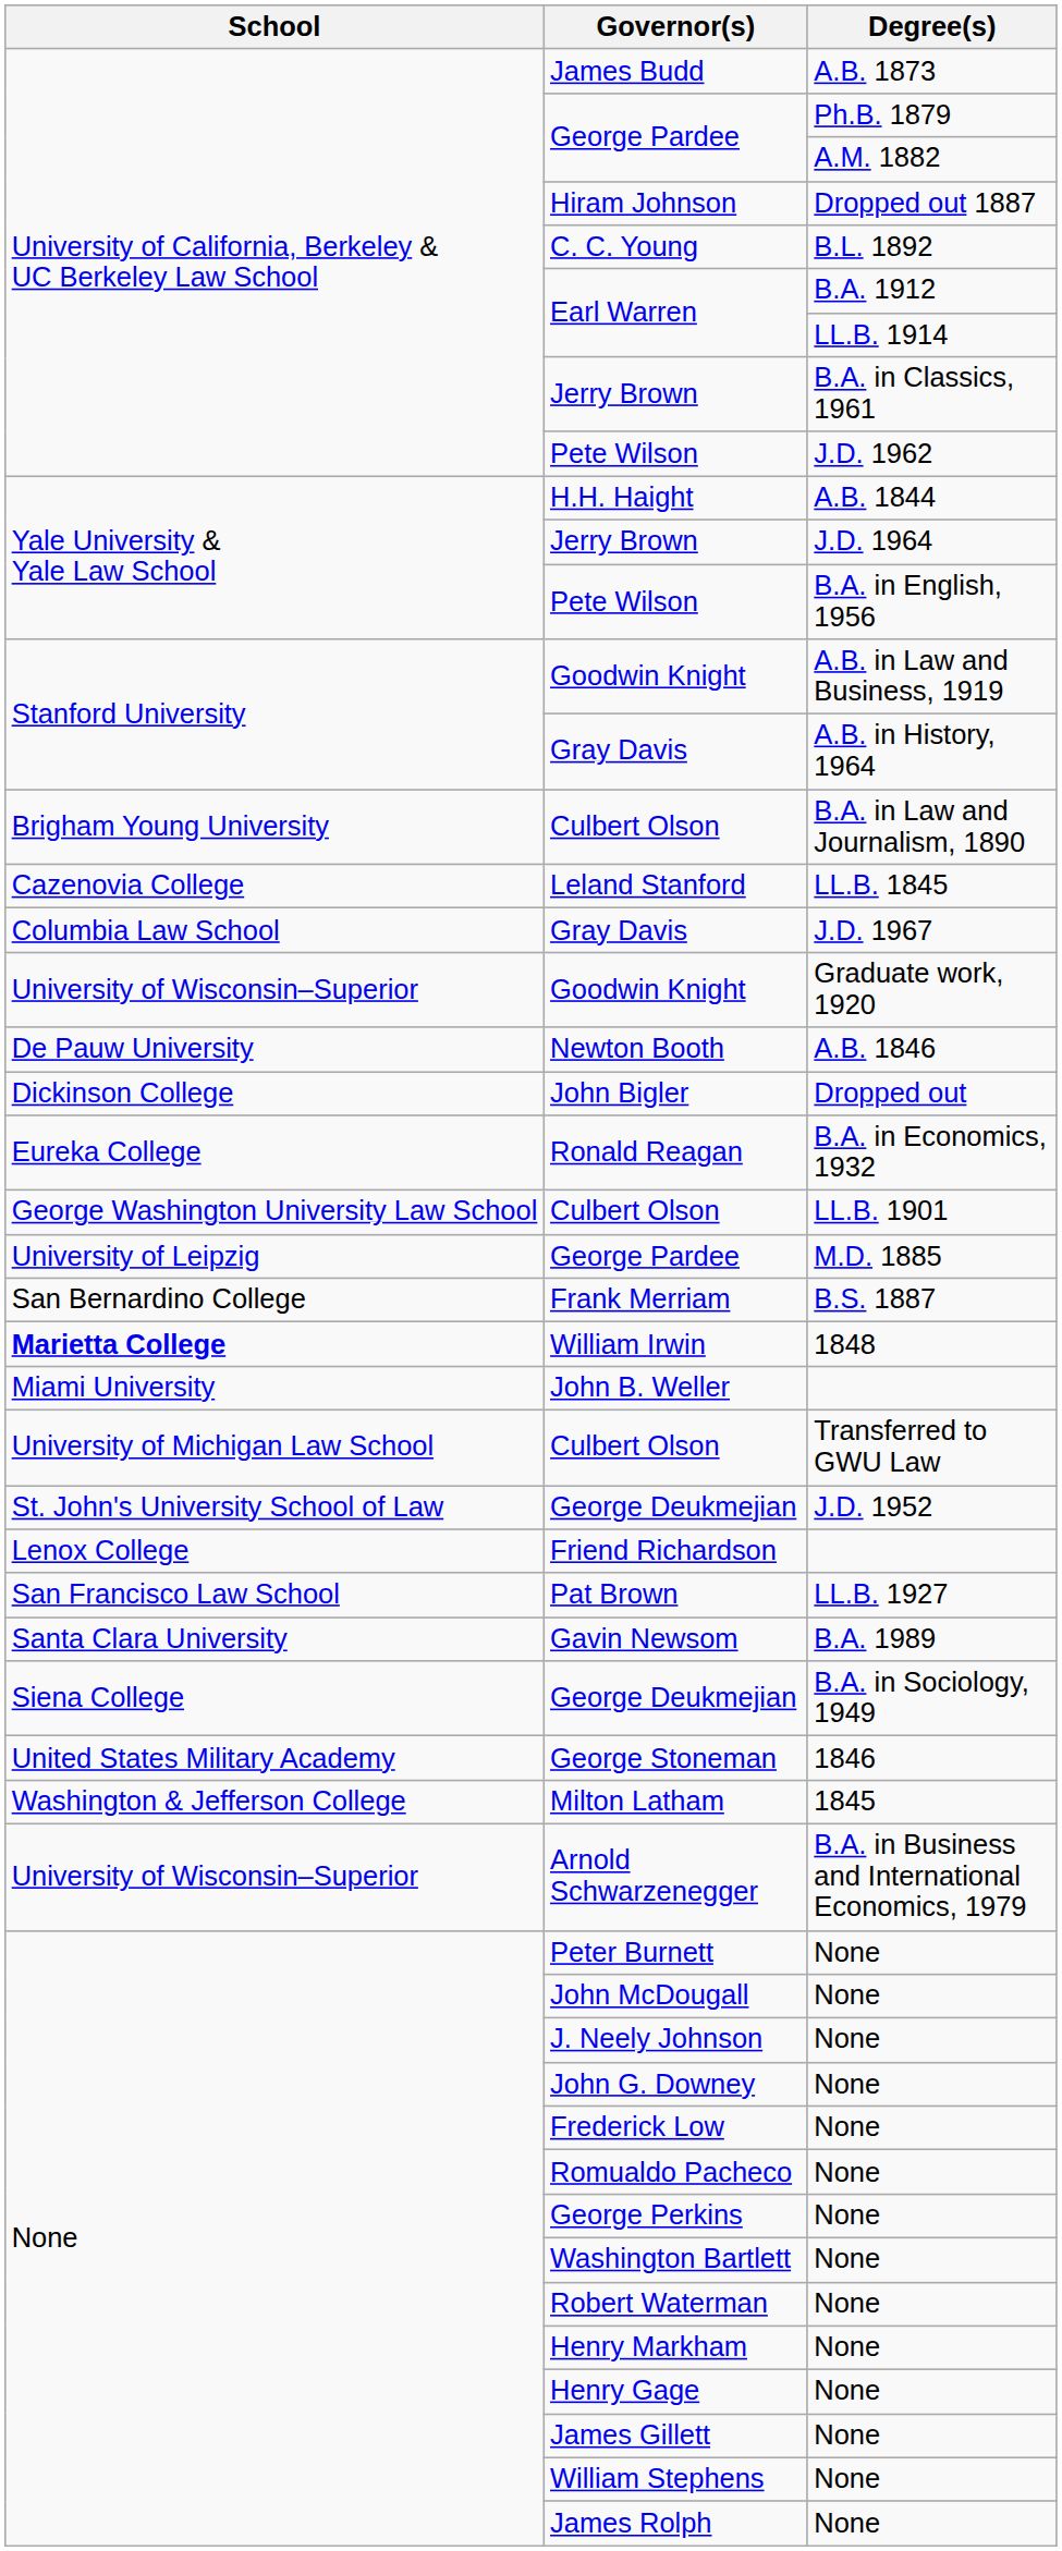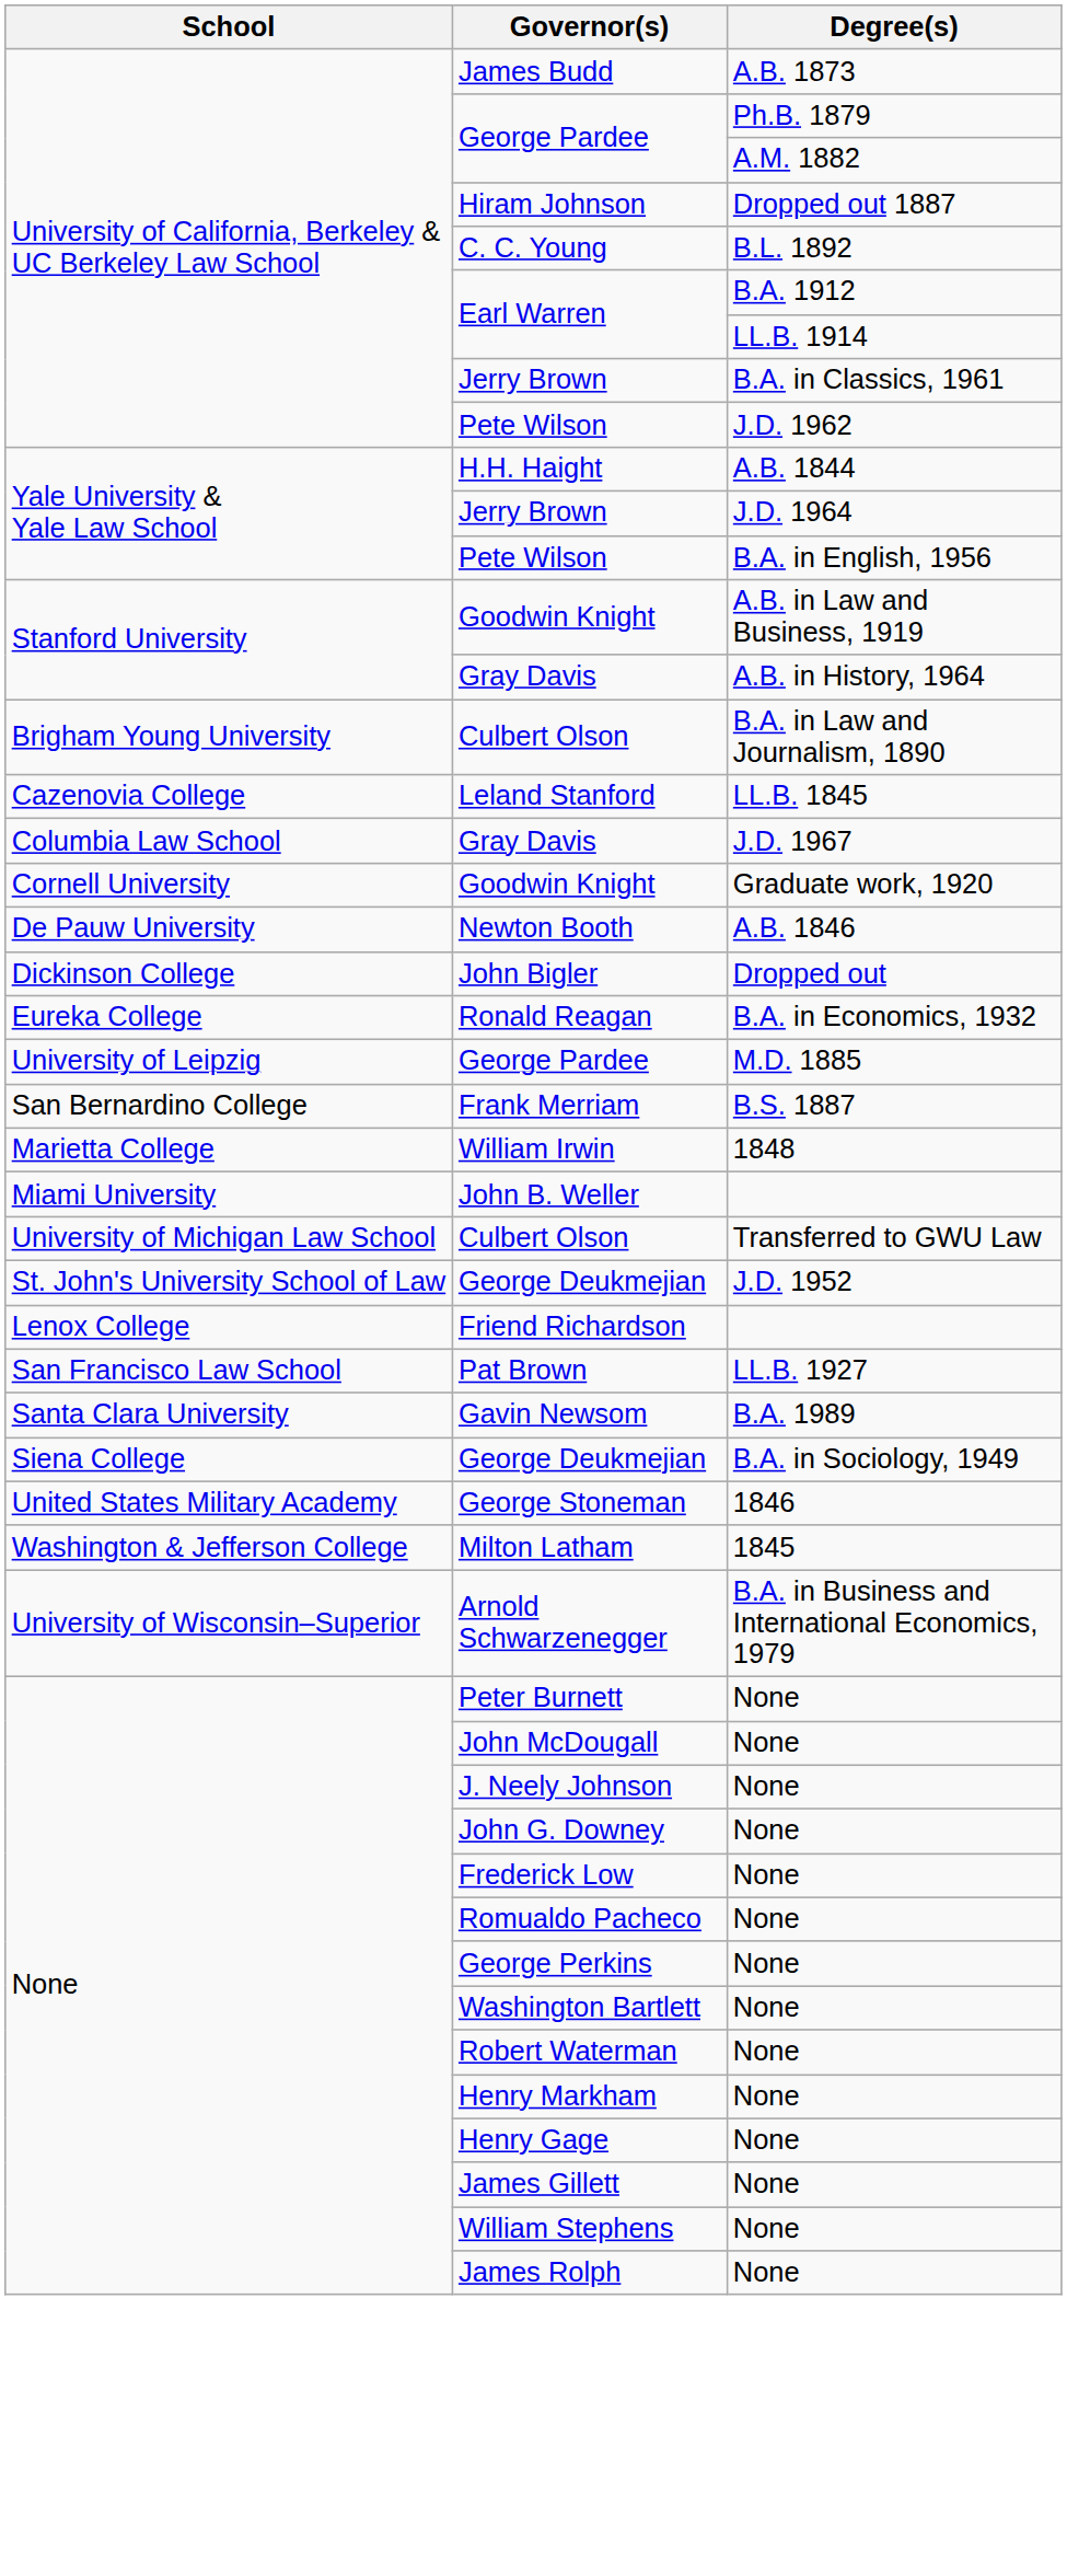Goodwin Knight / Graduate work, 1920 | School: University of Wisconsin–Superior -> Cornell University
- row: George Washington University Law School | Culbert Olson | LL.B. 1901
William Irwin | School: bold -> normal
